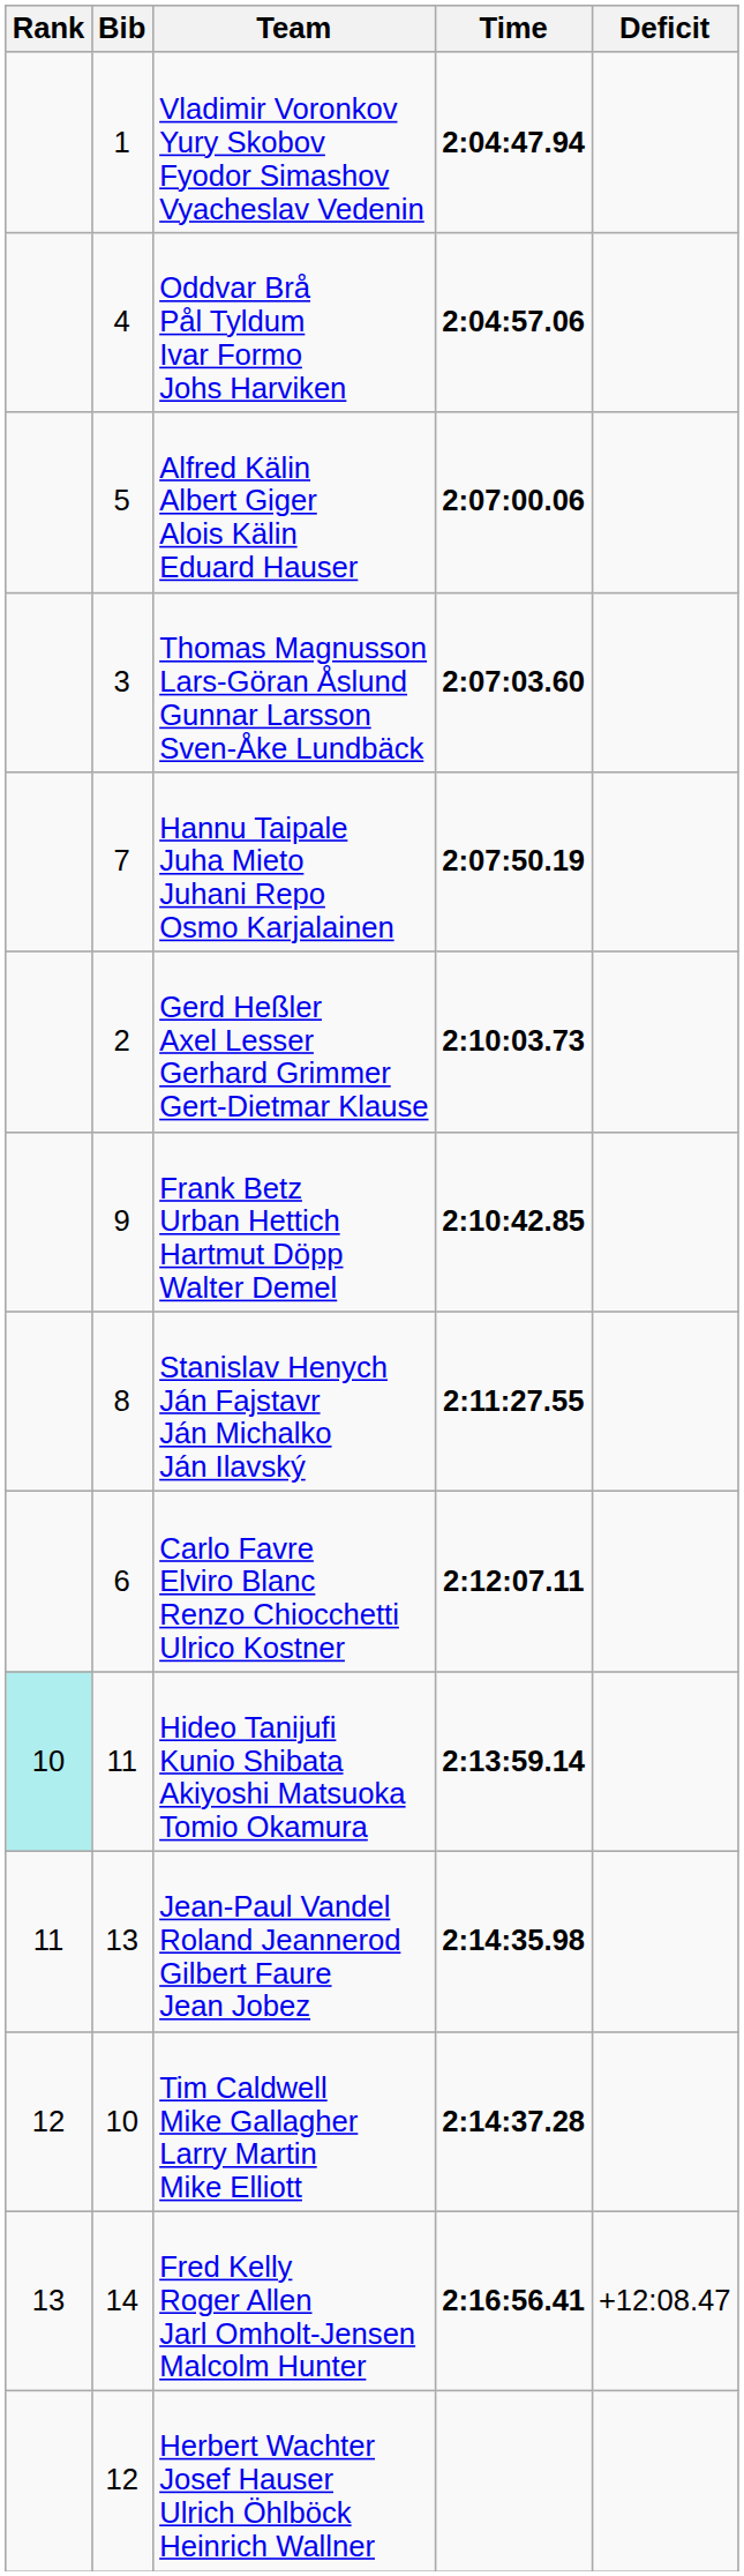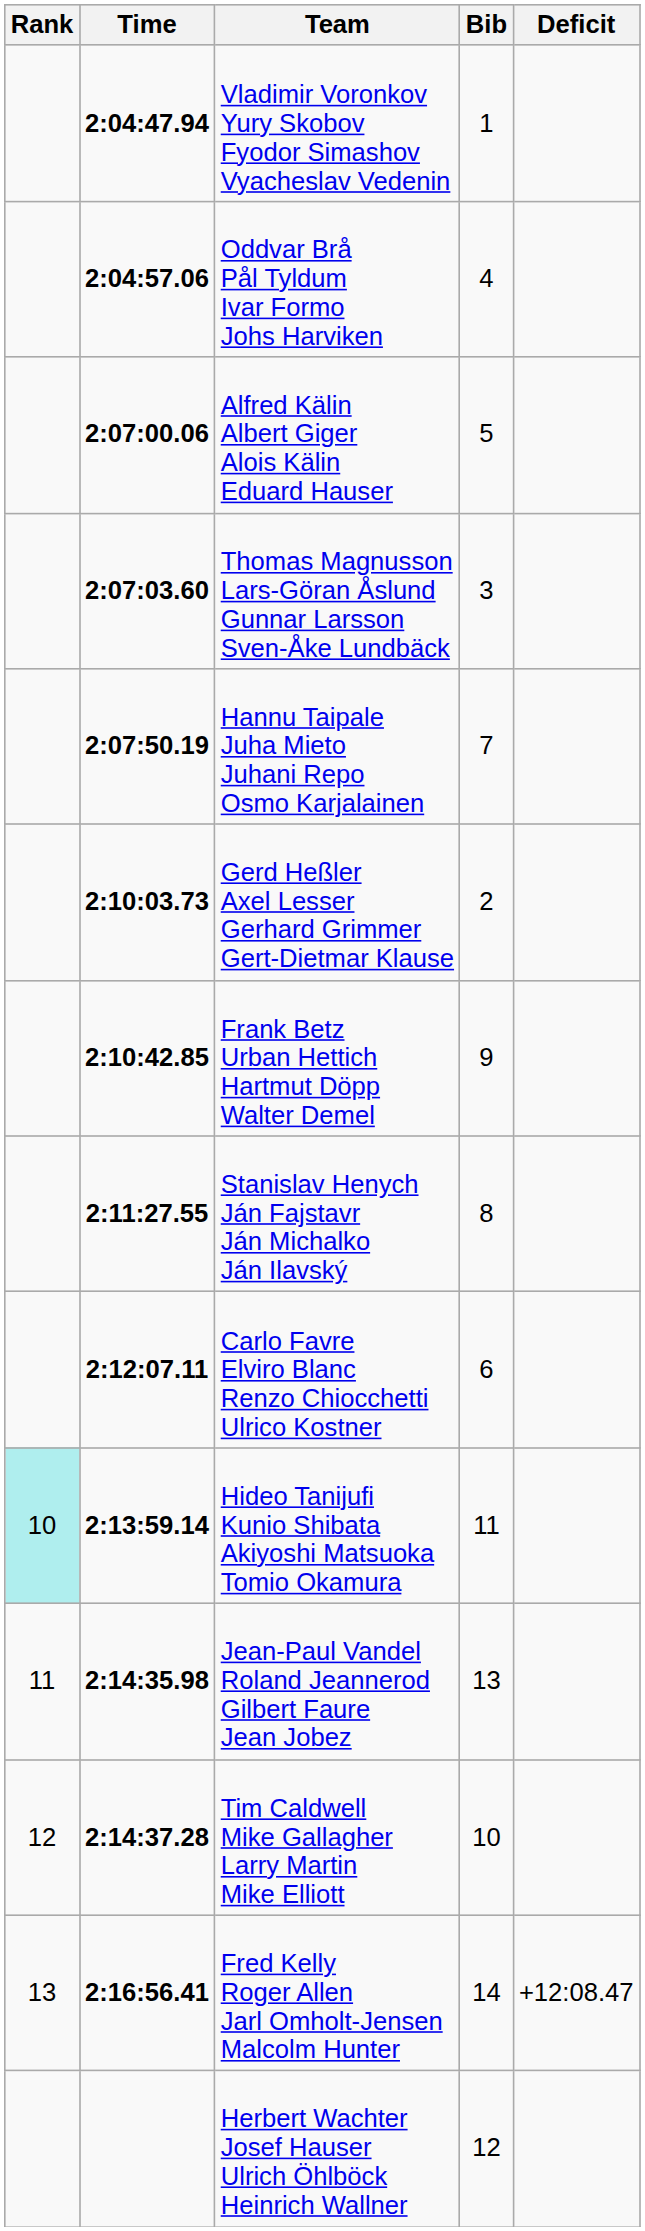columns swapped: Bib <-> Time
